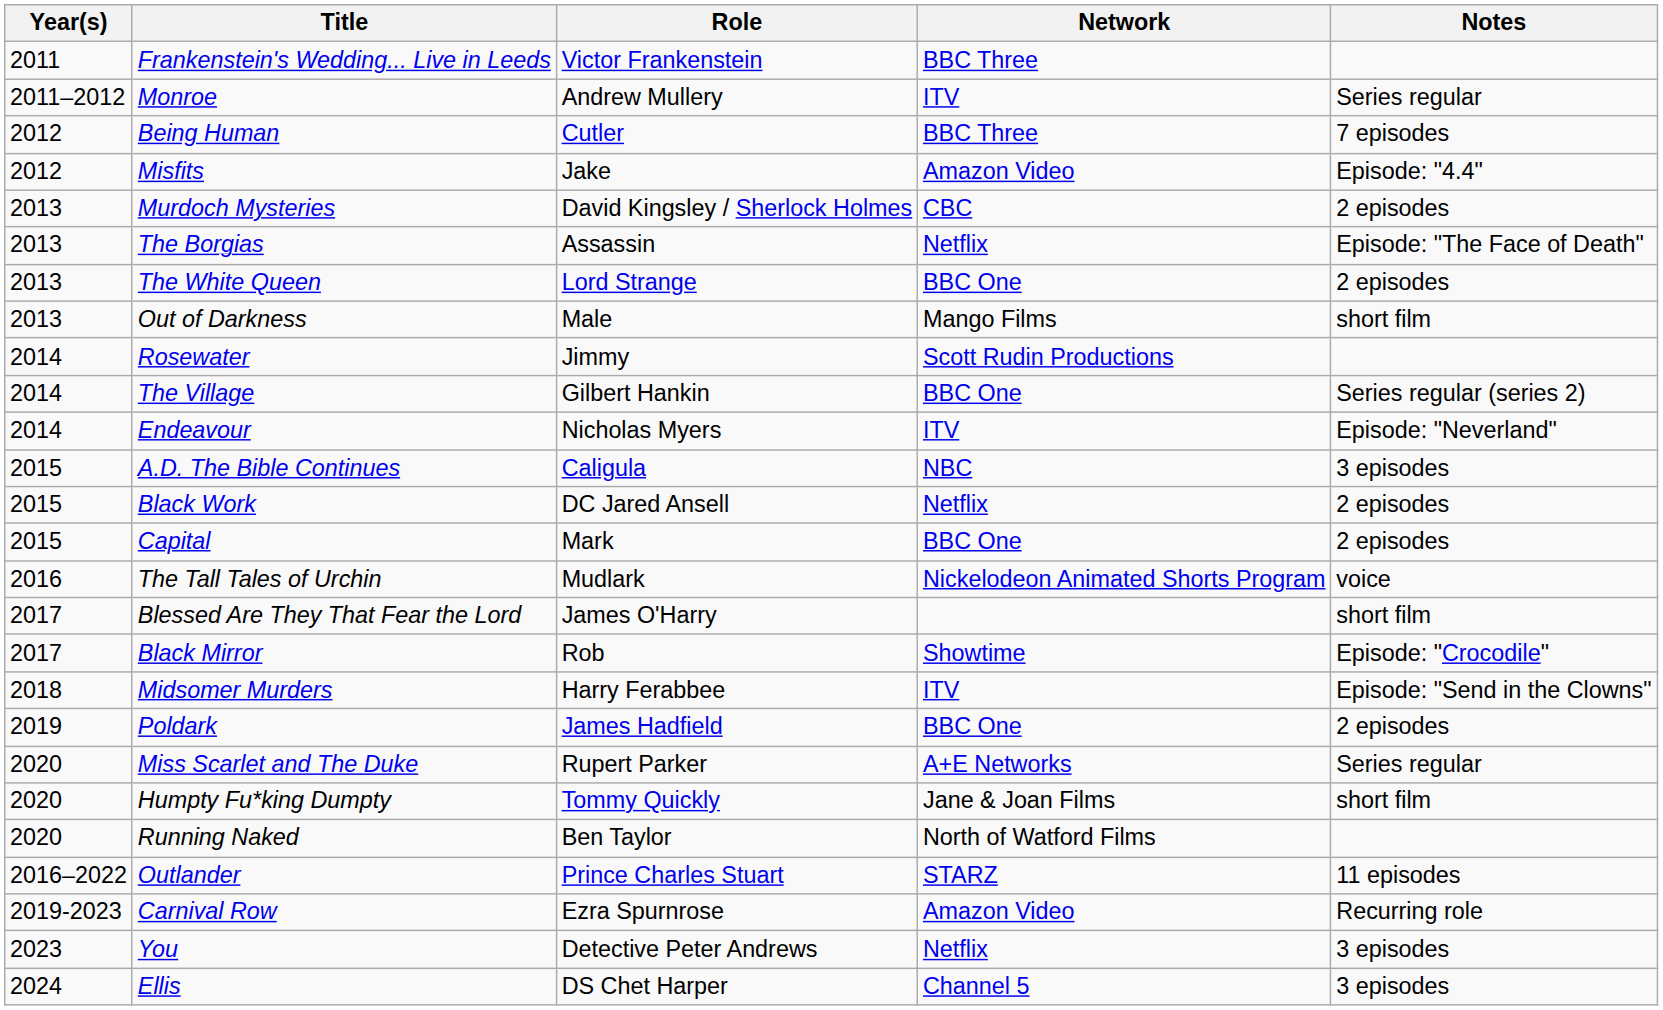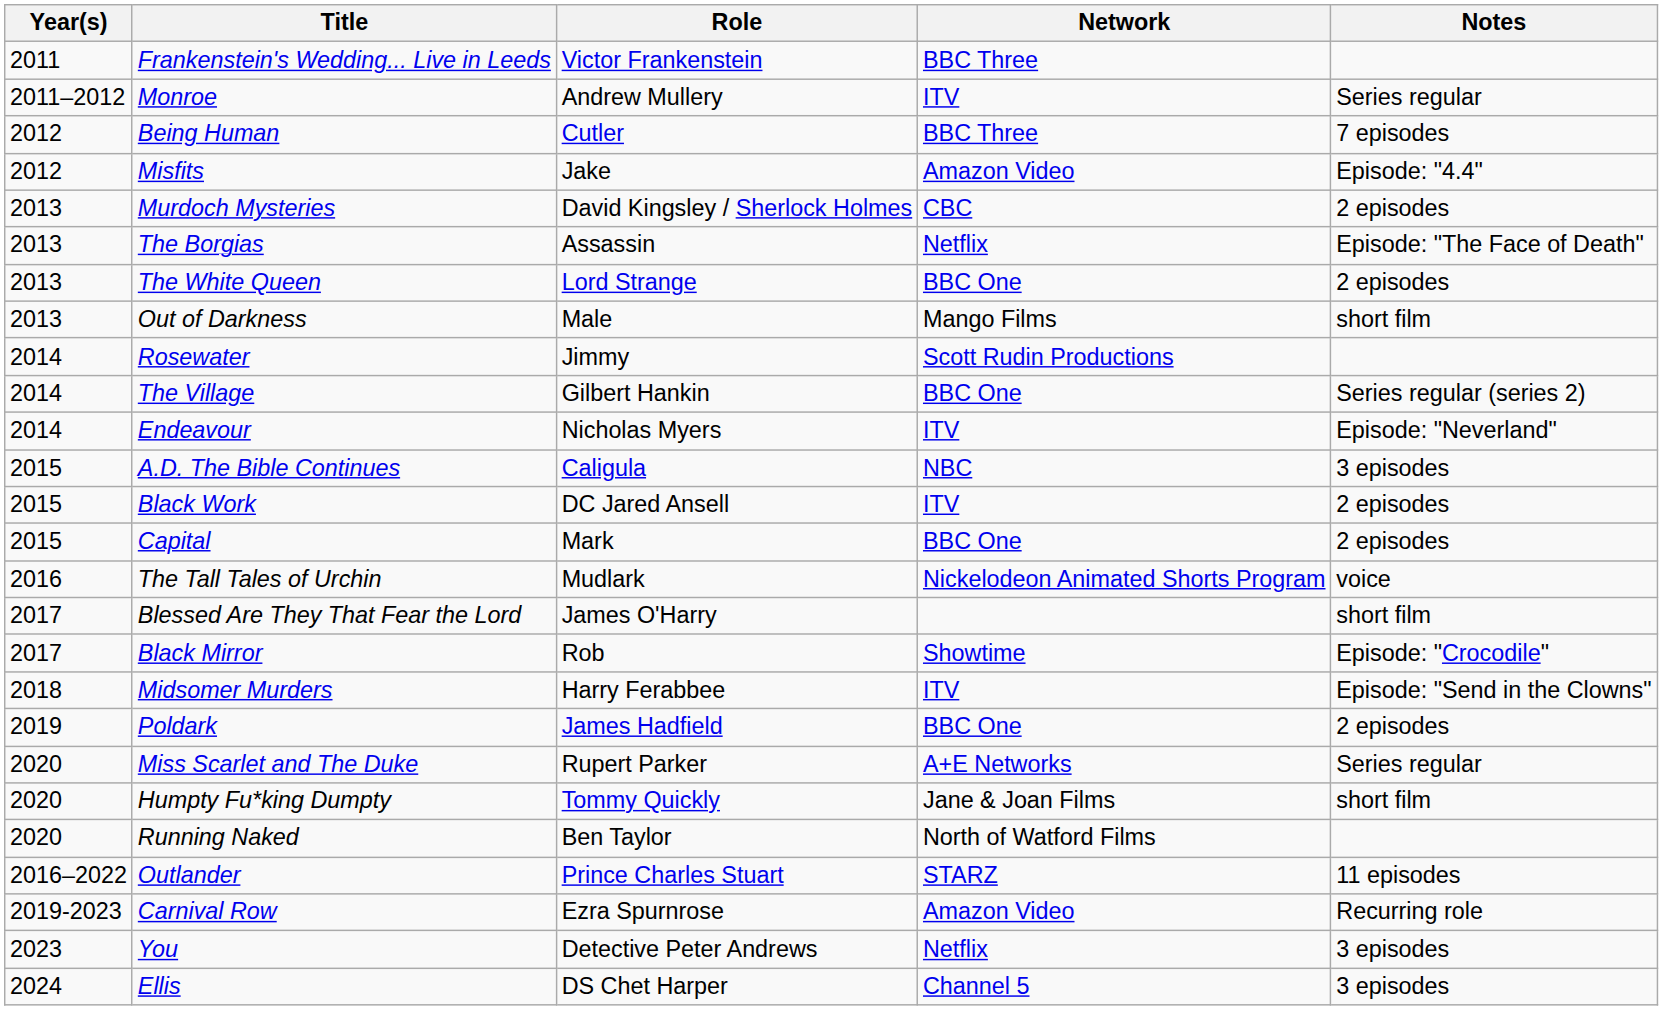Black Work | Network: Netflix -> ITV
